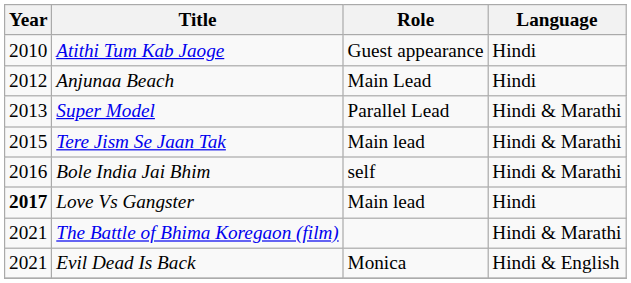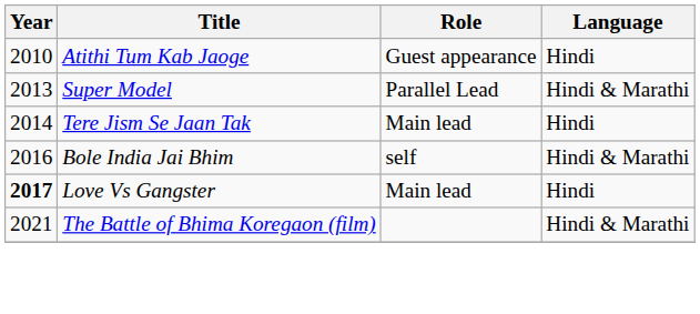- row: 2012 | Anjunaa Beach | Main Lead | Hindi
Tere Jism Se Jaan Tak | Year: 2015 -> 2014
Tere Jism Se Jaan Tak | Language: Hindi & Marathi -> Hindi
- row: 2021 | Evil Dead Is Back | Monica | Hindi & English
